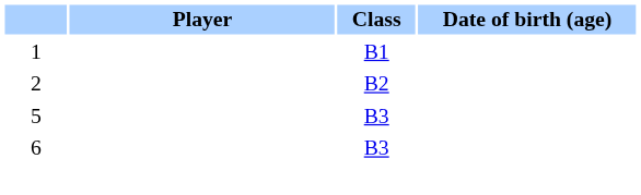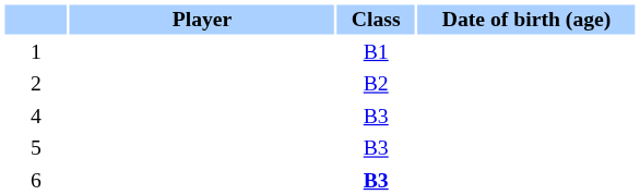+ row: 4 | B3
6 | Class: normal -> bold
